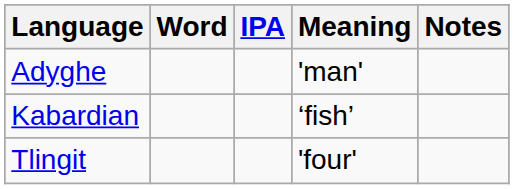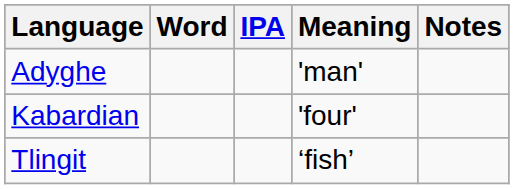Kabardian | Meaning: ‘fish’ -> 'four'
Tlingit | Meaning: 'four' -> ‘fish’
